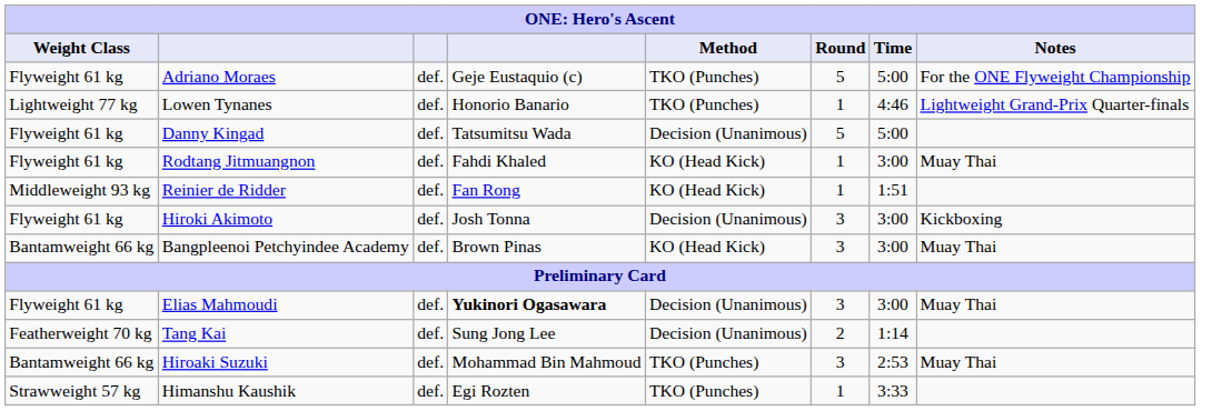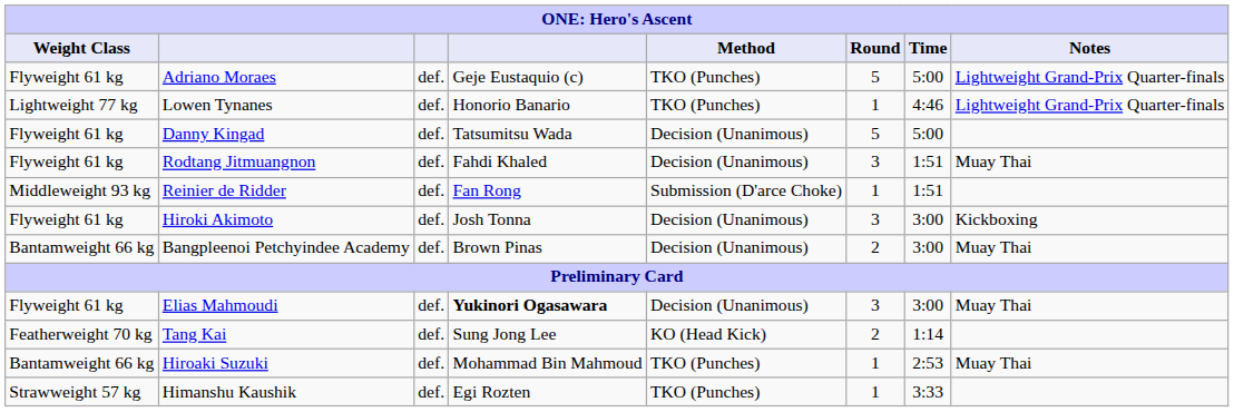Adriano Moraes | Notes: For the ONE Flyweight Championship -> Lightweight Grand-Prix Quarter-finals
Rodtang Jitmuangnon | Method: KO (Head Kick) -> Decision (Unanimous)
Rodtang Jitmuangnon | Round: 1 -> 3
Rodtang Jitmuangnon | Time: 3:00 -> 1:51
Reinier de Ridder | Method: KO (Head Kick) -> Submission (D'arce Choke)
Bangpleenoi Petchyindee Academy | Method: KO (Head Kick) -> Decision (Unanimous)
Bangpleenoi Petchyindee Academy | Round: 3 -> 2
Tang Kai | Method: Decision (Unanimous) -> KO (Head Kick)
Hiroaki Suzuki | Round: 3 -> 1
